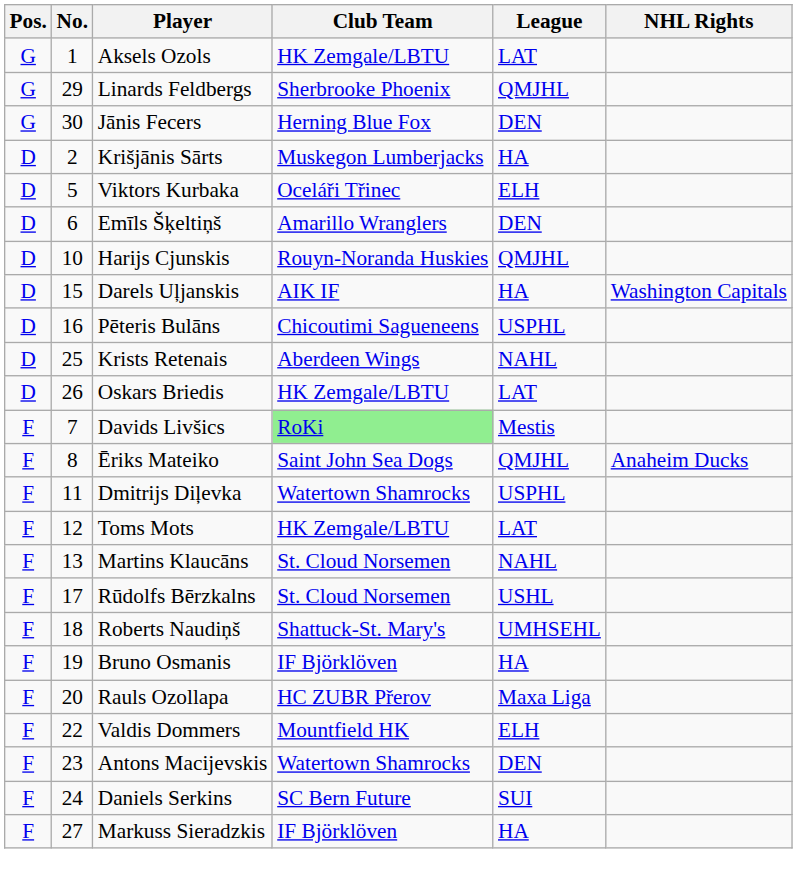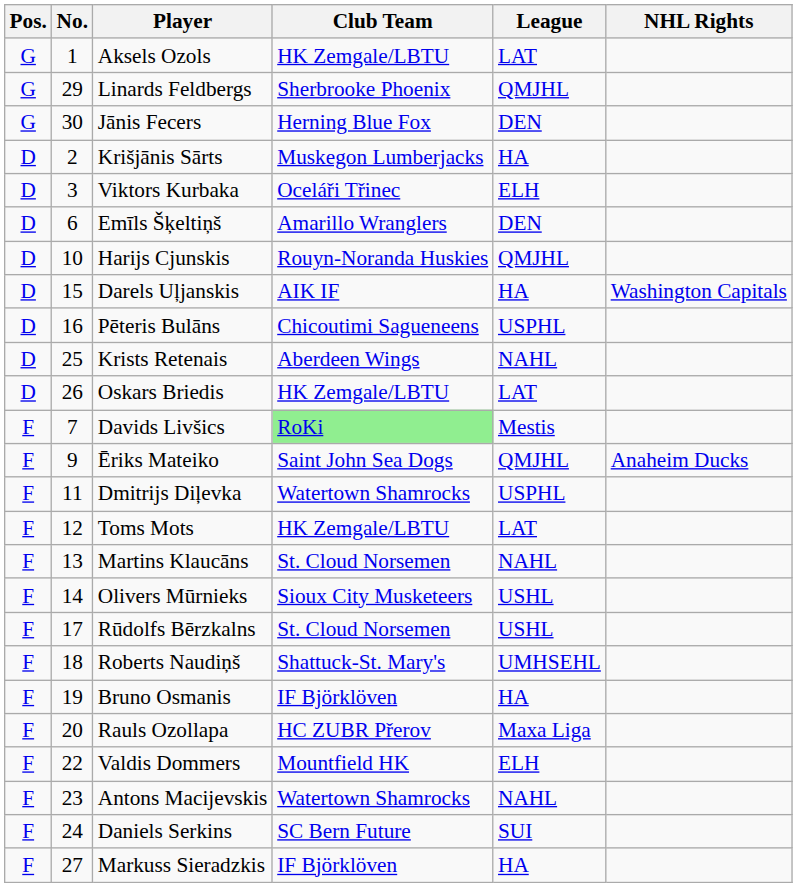Viktors Kurbaka | No.: 5 -> 3
Ēriks Mateiko | No.: 8 -> 9
+ row: F | 14 | Olivers Mūrnieks | Sioux City Musketeers | USHL
Antons Macijevskis | League: DEN -> NAHL
